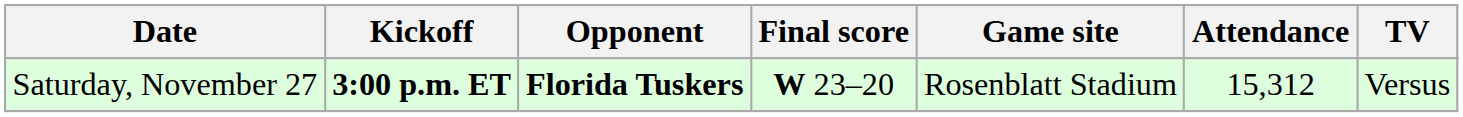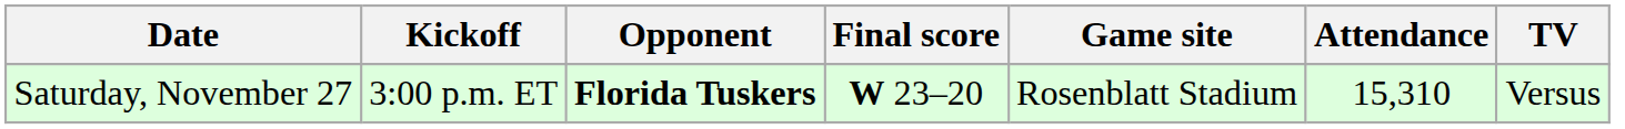Saturday, November 27 | Kickoff: bold -> normal
Saturday, November 27 | Attendance: 15,312 -> 15,310
